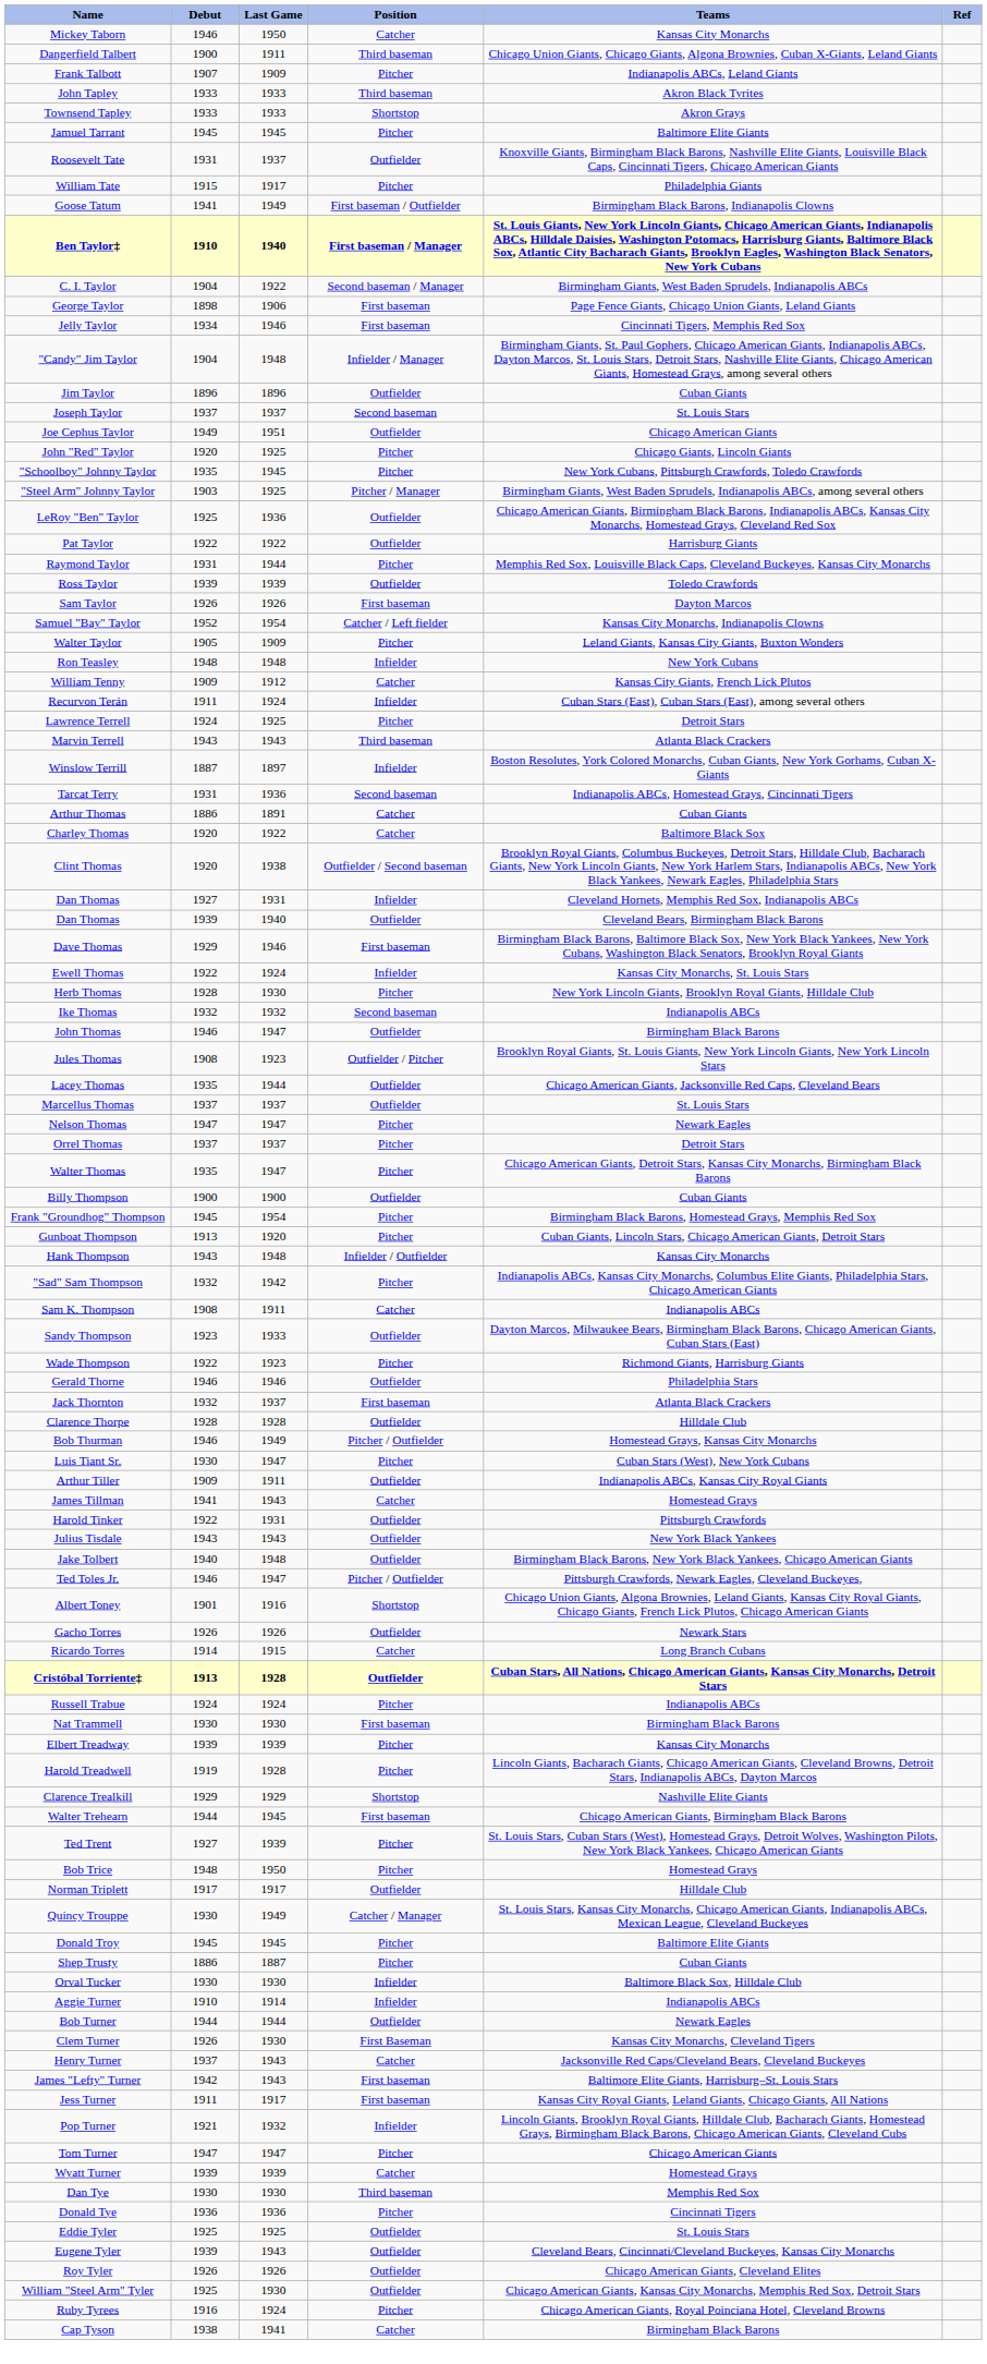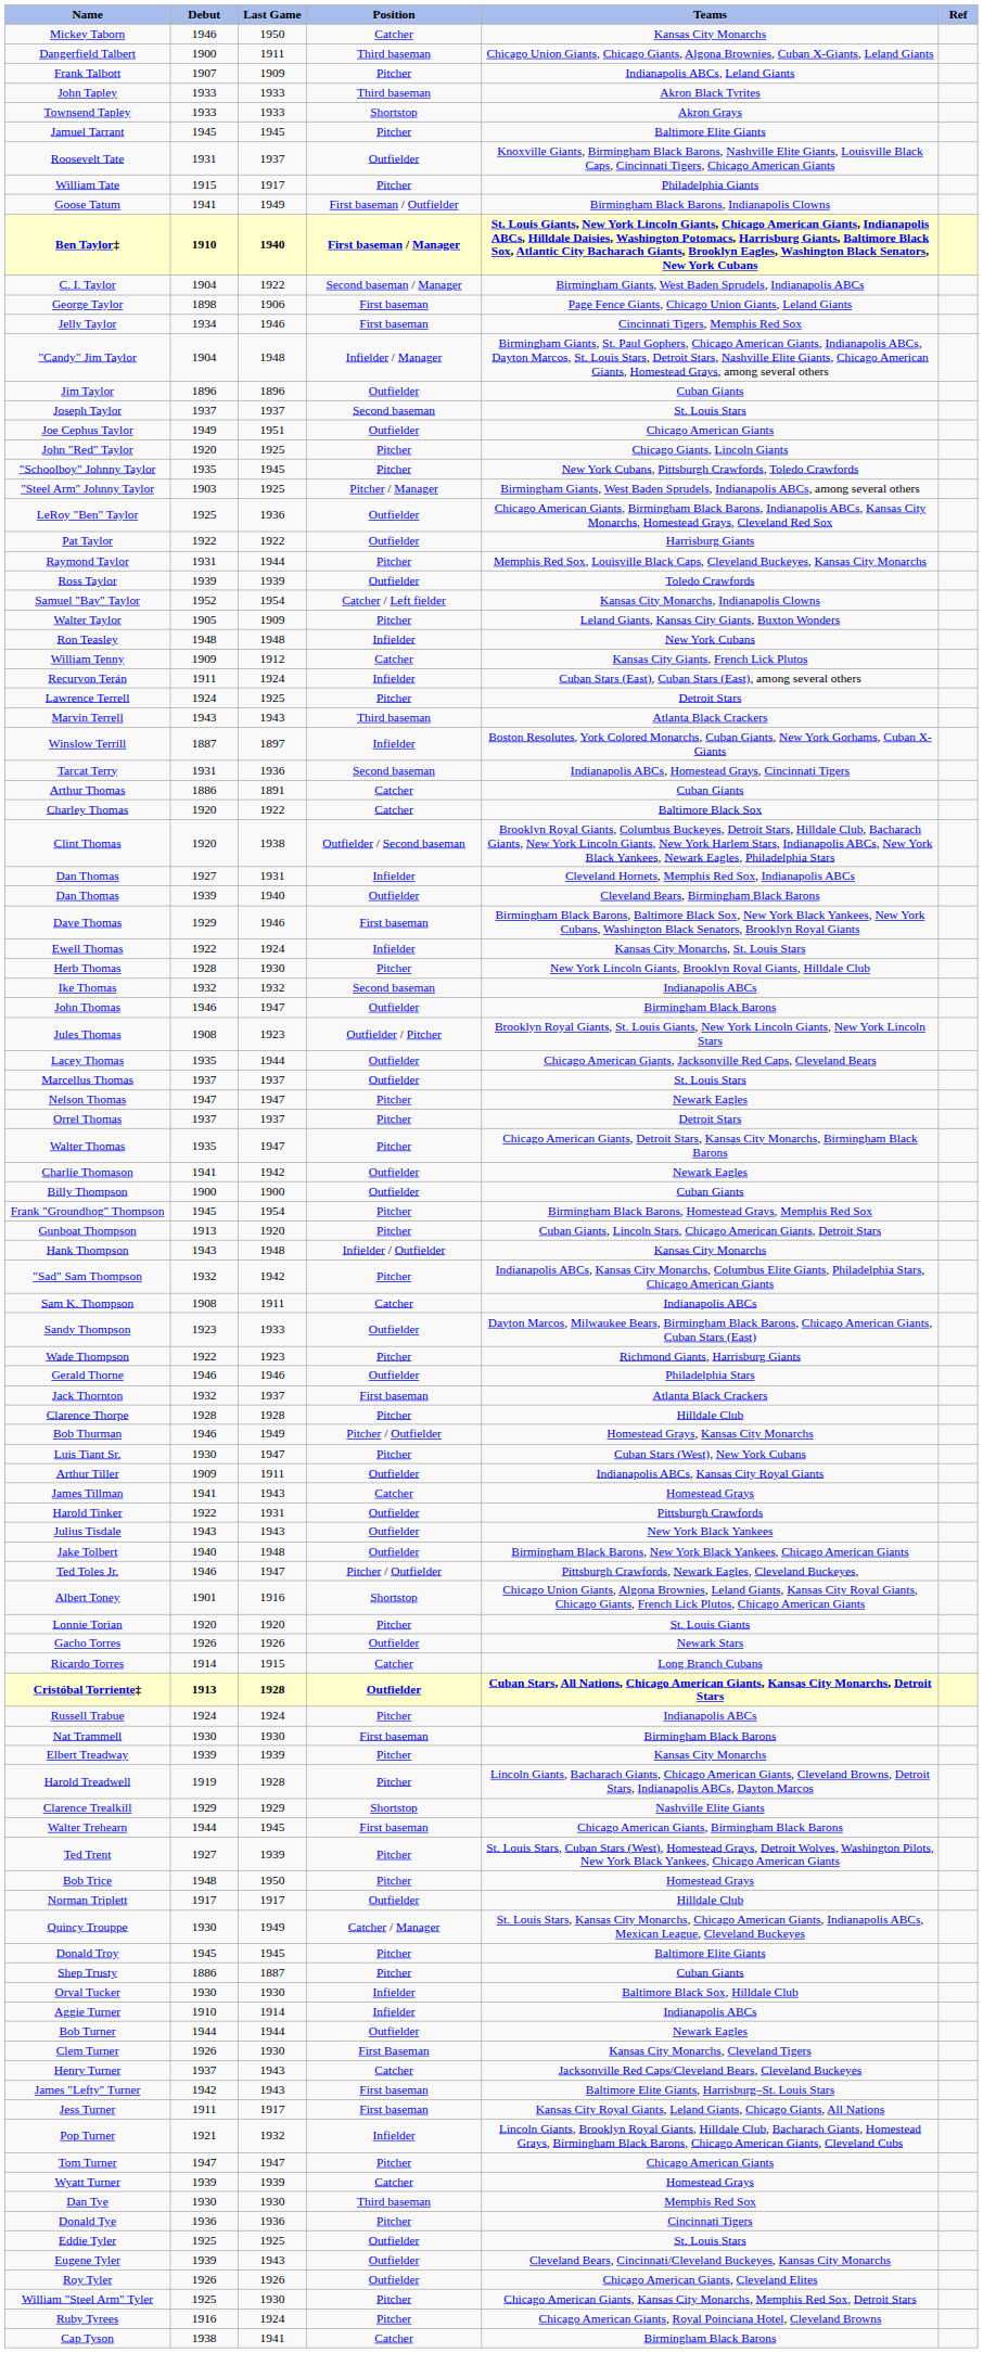- row: Sam Taylor | 1926 | 1926 | First baseman | Dayton Marcos
+ row: Charlie Thomason | 1941 | 1942 | Outfielder | Newark Eagles
Clarence Thorpe | Position: Outfielder -> Pitcher
+ row: Lonnie Torian | 1920 | 1920 | Pitcher | St. Louis Giants
William "Steel Arm" Tyler | Position: Outfielder -> Pitcher
